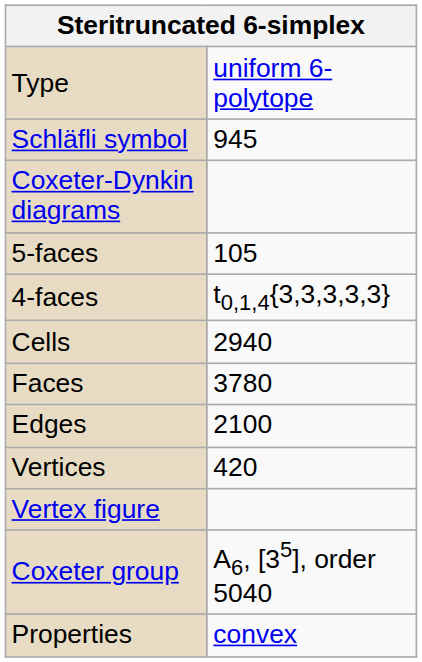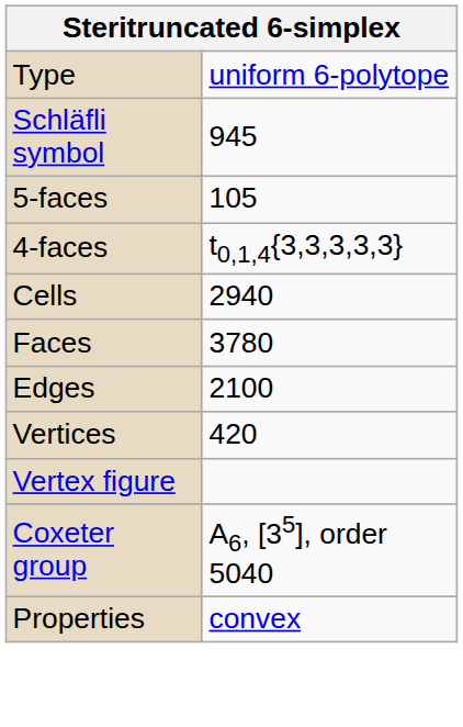- row: Coxeter-Dynkin diagrams
